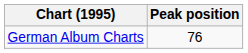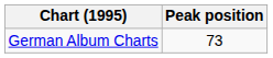German Album Charts | Peak position: 76 -> 73
